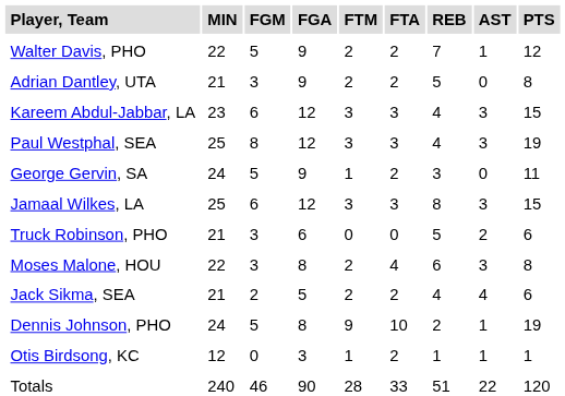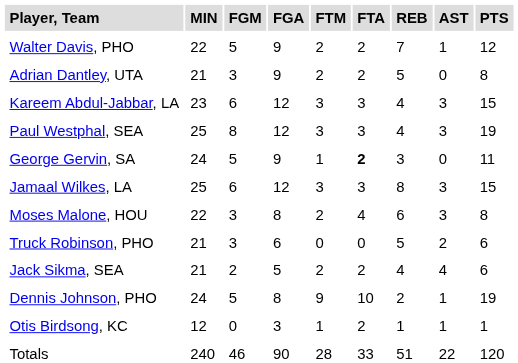George Gervin, SA | FTA: normal -> bold
rows swapped: Moses Malone, HOU <-> Truck Robinson, PHO
